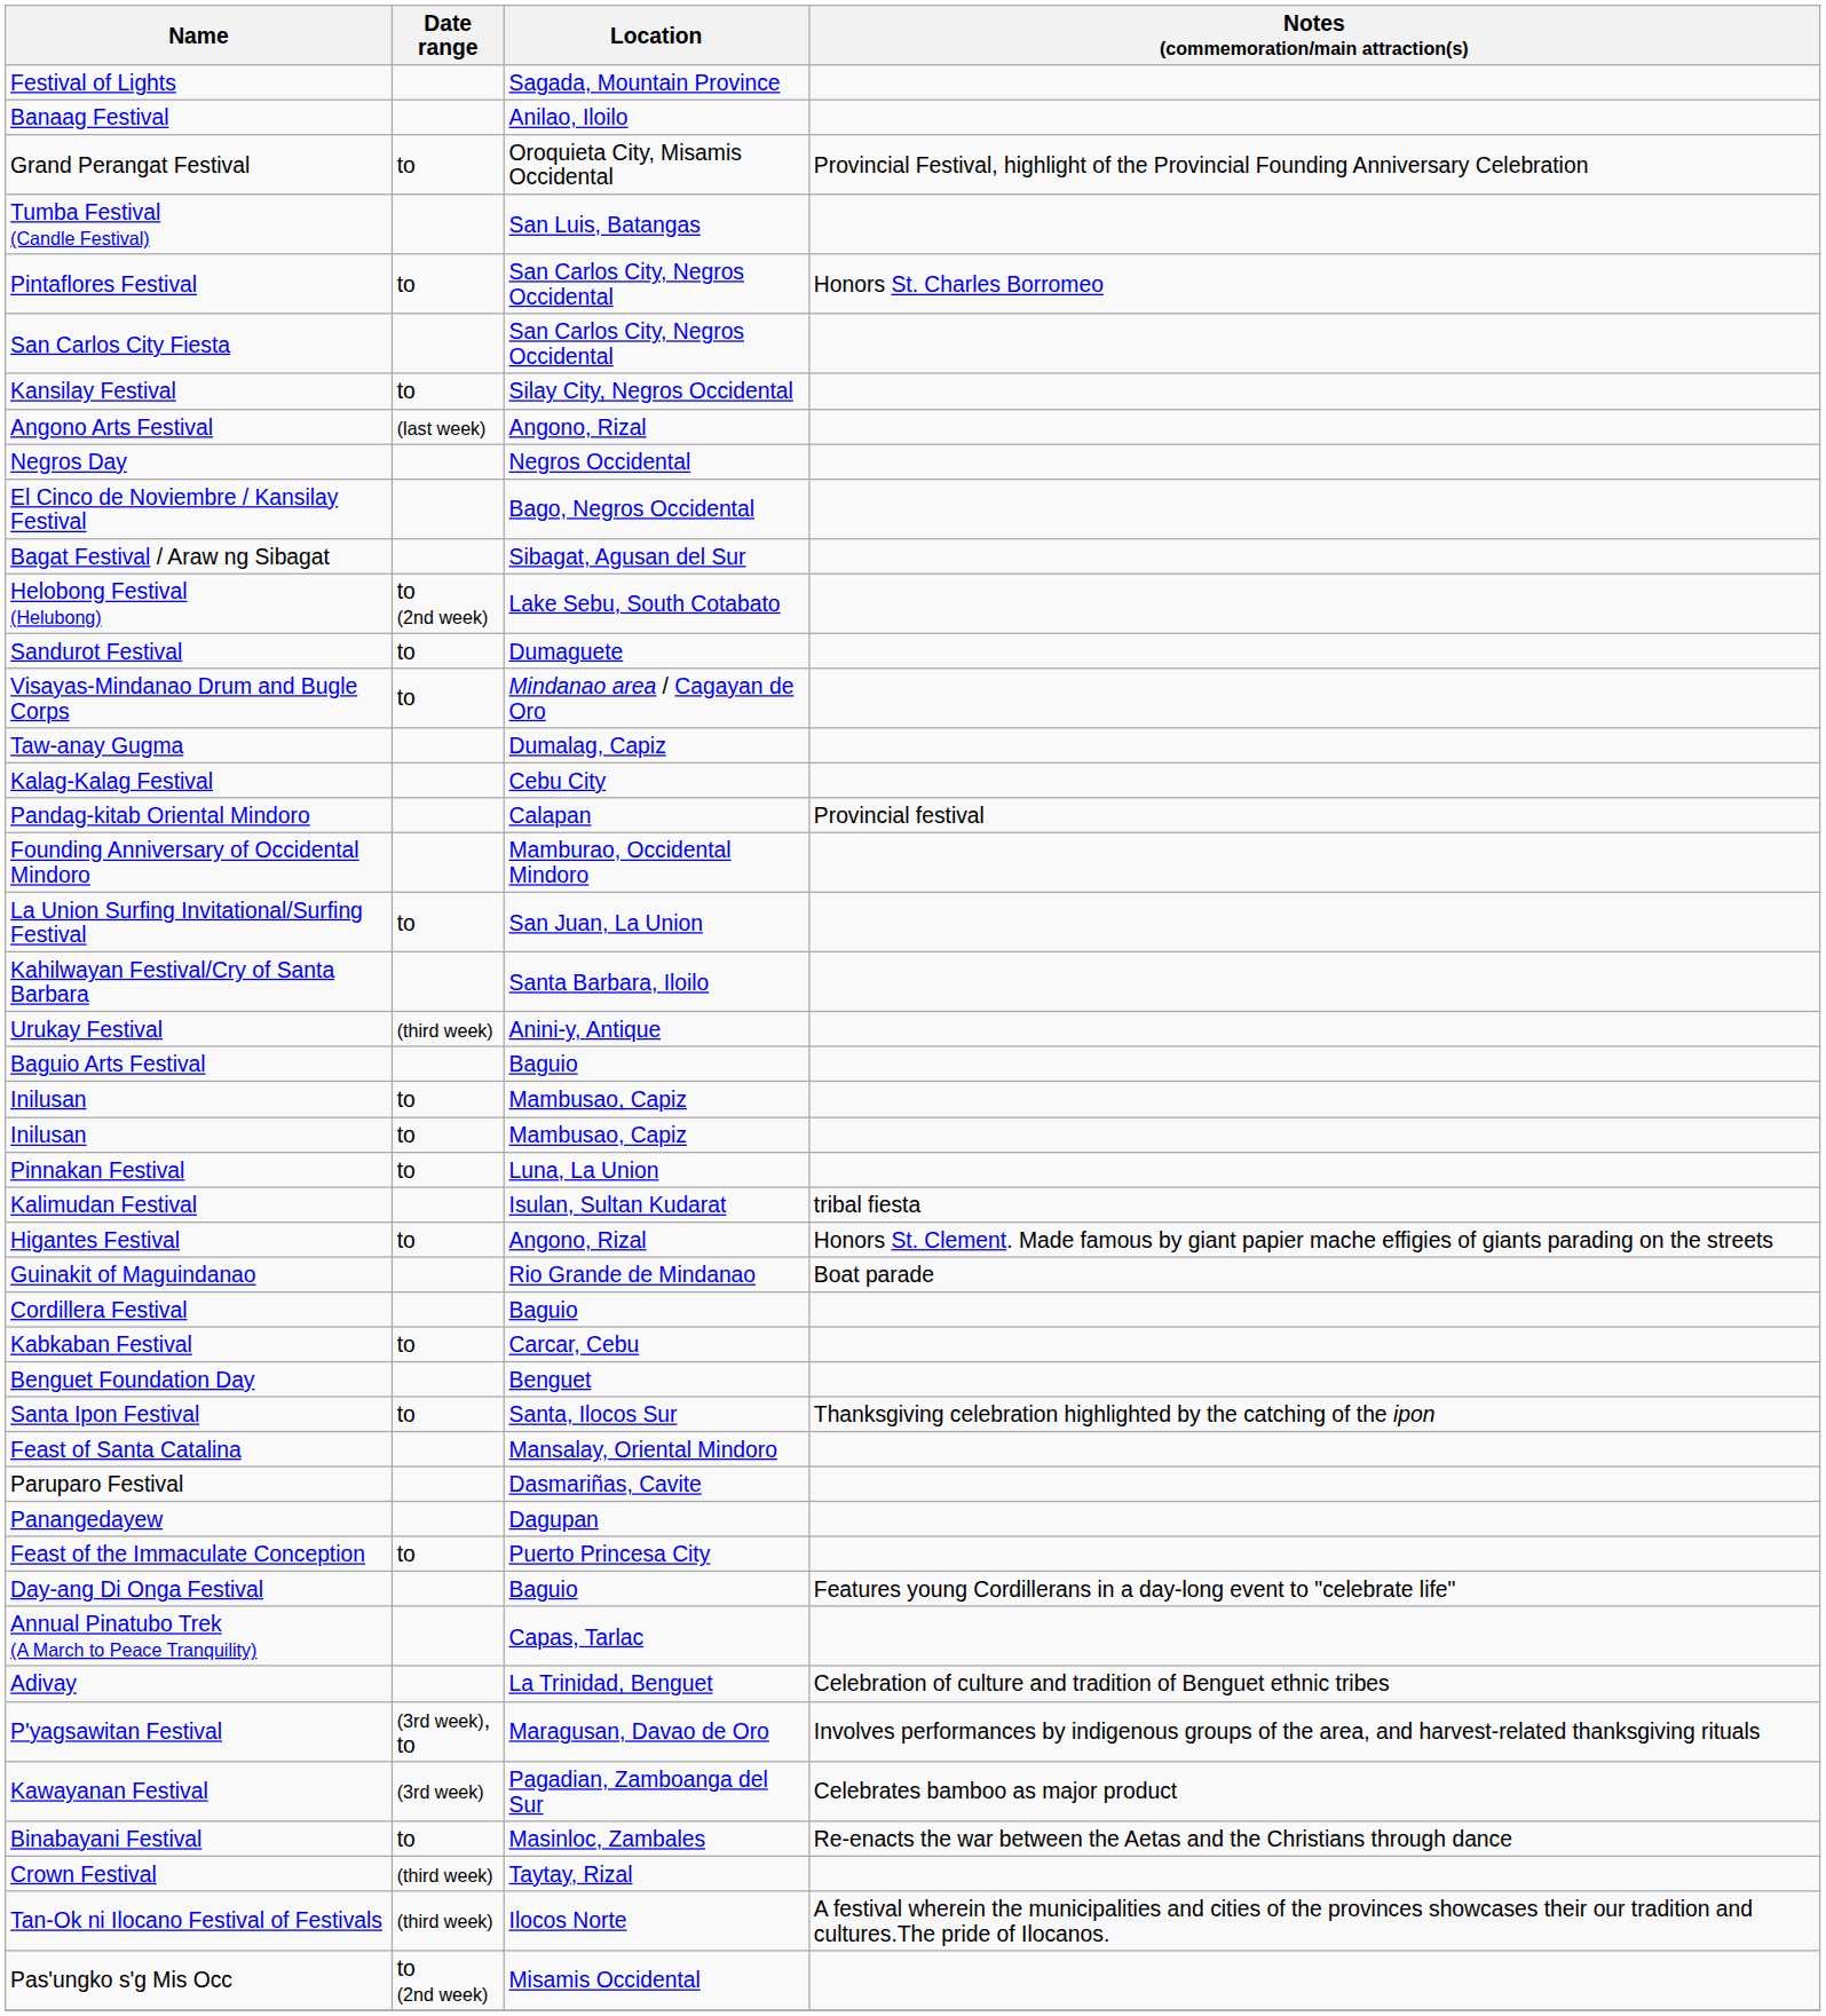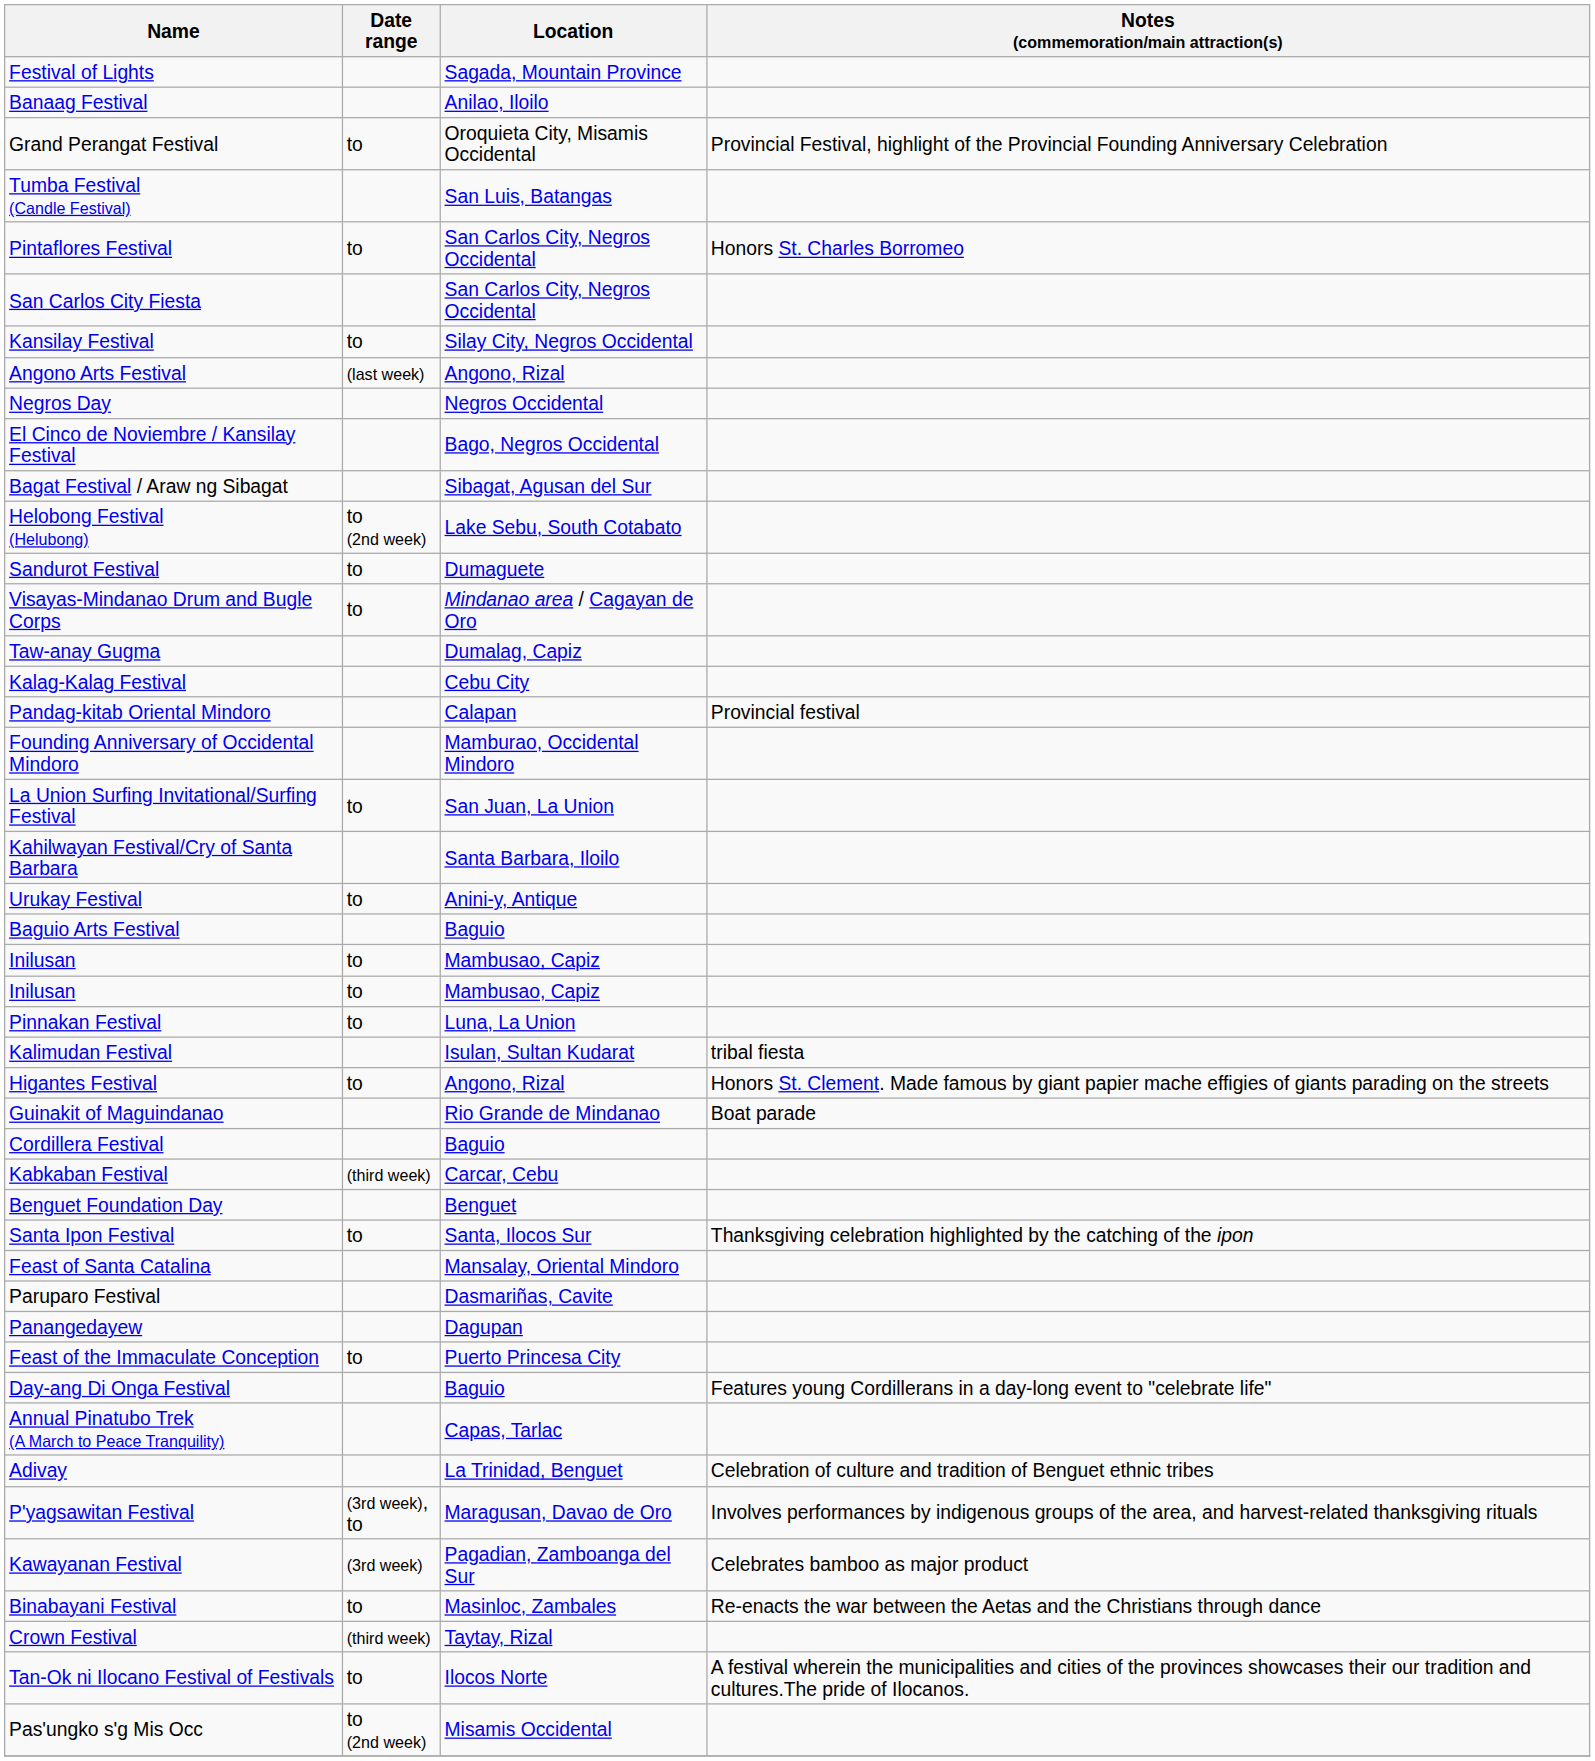Urukay Festival | Date range: (third week) -> to
Kabkaban Festival | Date range: to -> (third week)
Tan-Ok ni Ilocano Festival of Festivals | Date range: (third week) -> to
